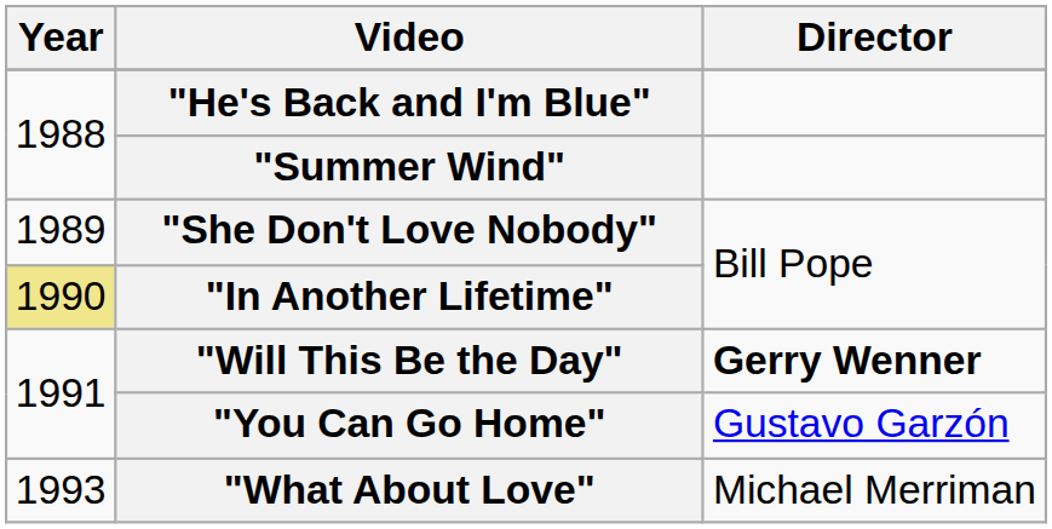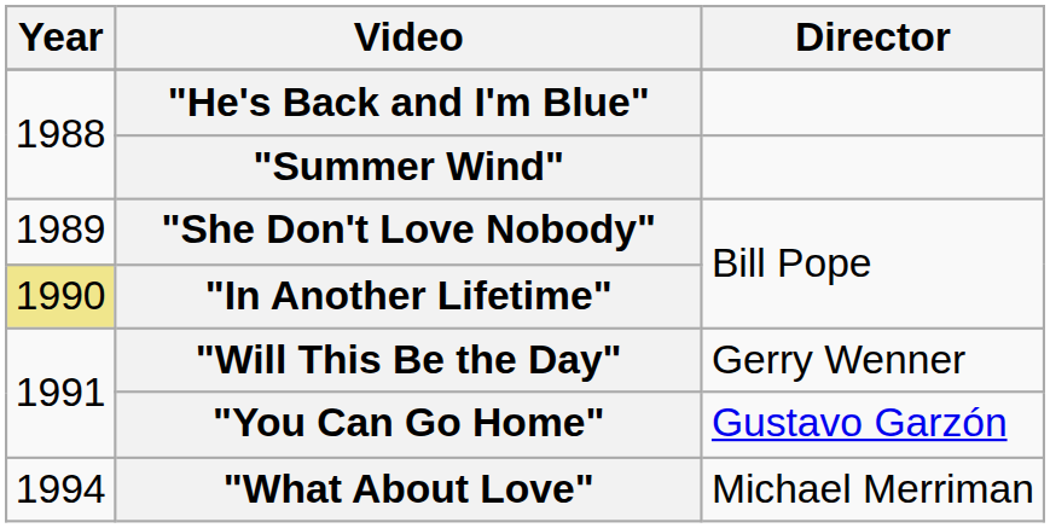"Will This Be the Day" | Director: bold -> normal
"What About Love" | Year: 1993 -> 1994
